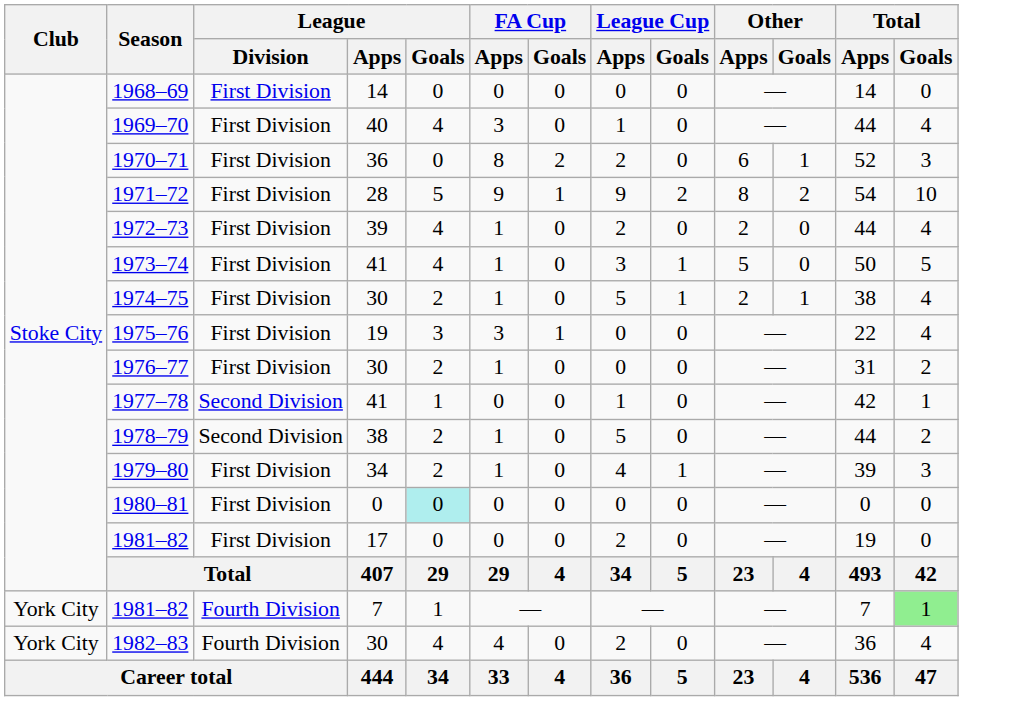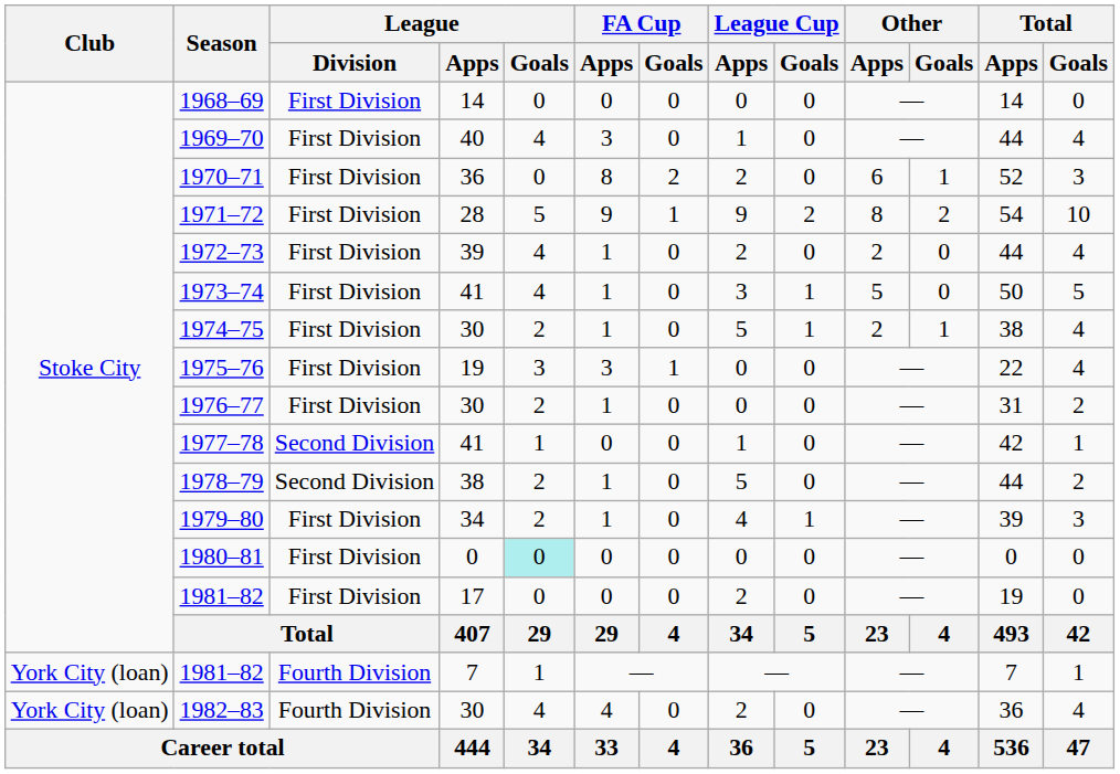1981–82 / 7 | Club: York City -> York City (loan)
1981–82 / 7 | Total / Goals: lightgreen background -> no background
1982–83 | Club: York City -> York City (loan)
